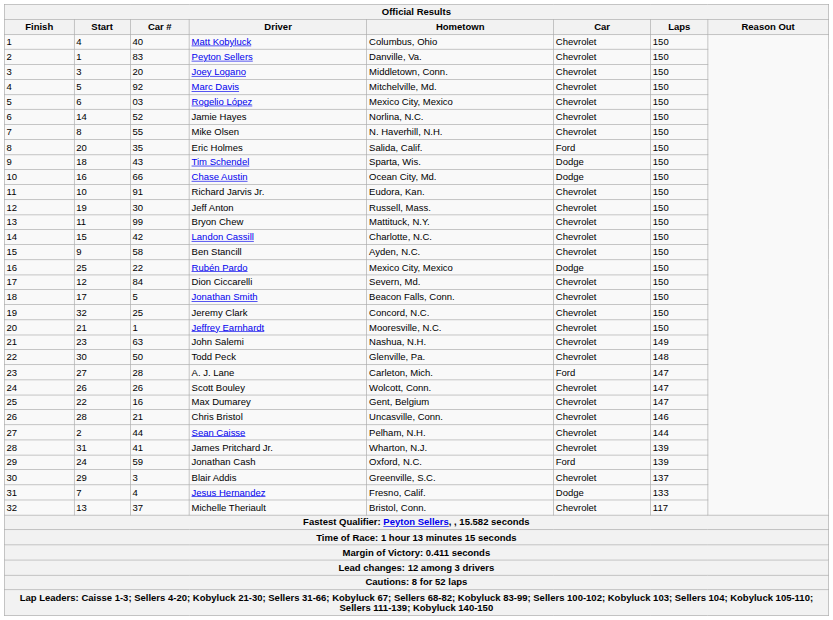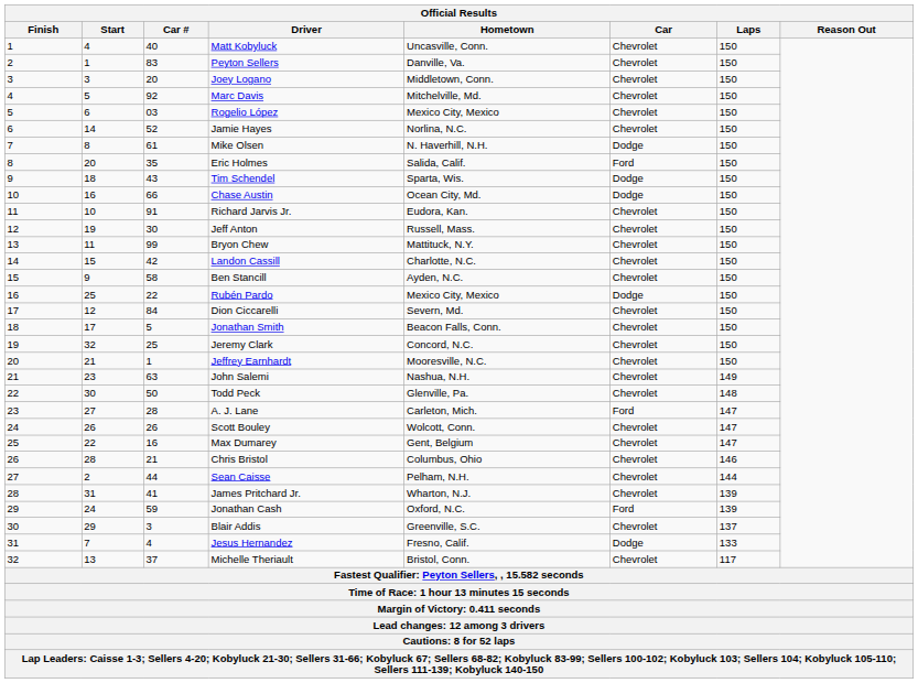Matt Kobyluck | Hometown: Columbus, Ohio -> Uncasville, Conn.
Mike Olsen | Car #: 55 -> 61
Mike Olsen | Car: Chevrolet -> Dodge
Chris Bristol | Hometown: Uncasville, Conn. -> Columbus, Ohio
